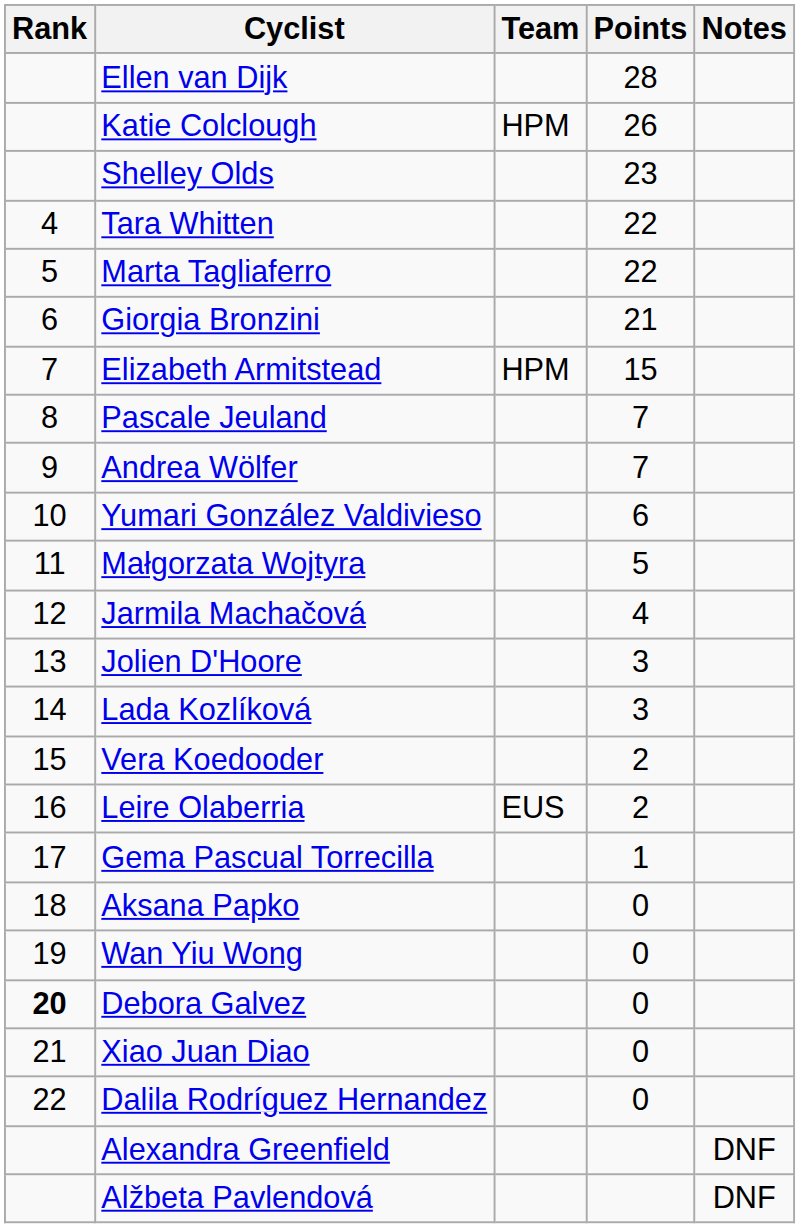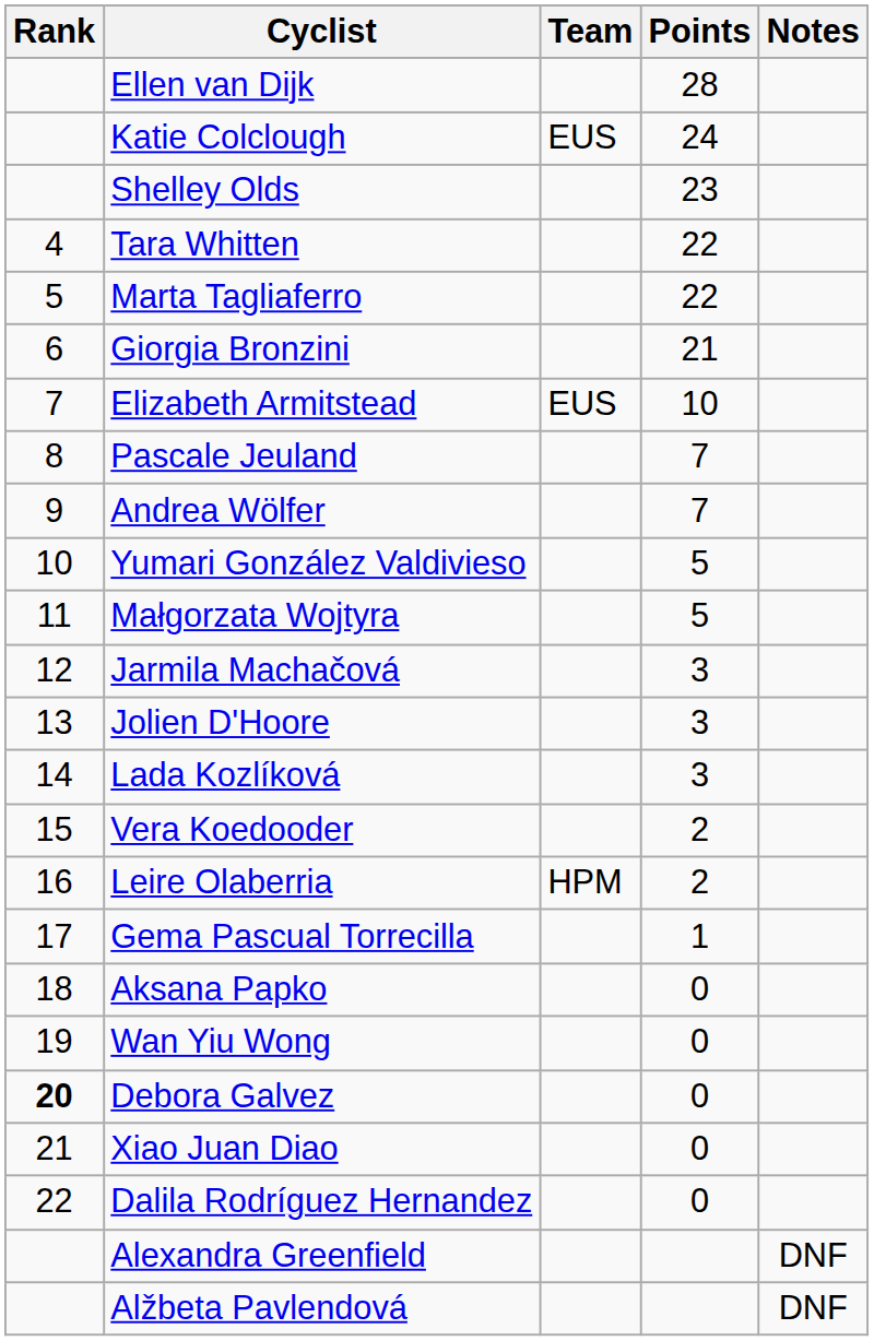Katie Colclough | Team: HPM -> EUS
Katie Colclough | Points: 26 -> 24
Elizabeth Armitstead | Team: HPM -> EUS
Elizabeth Armitstead | Points: 15 -> 10
Yumari González Valdivieso | Points: 6 -> 5
Jarmila Machačová | Points: 4 -> 3
Leire Olaberria | Team: EUS -> HPM
